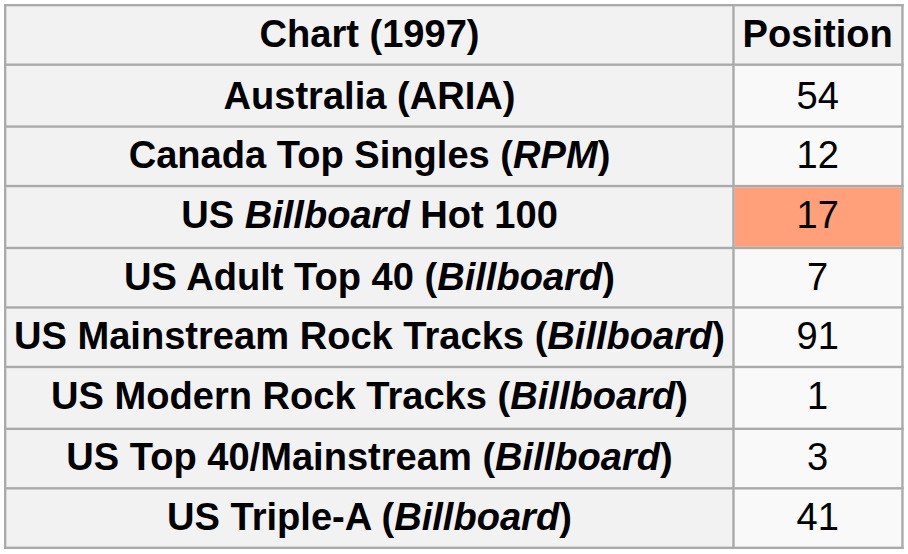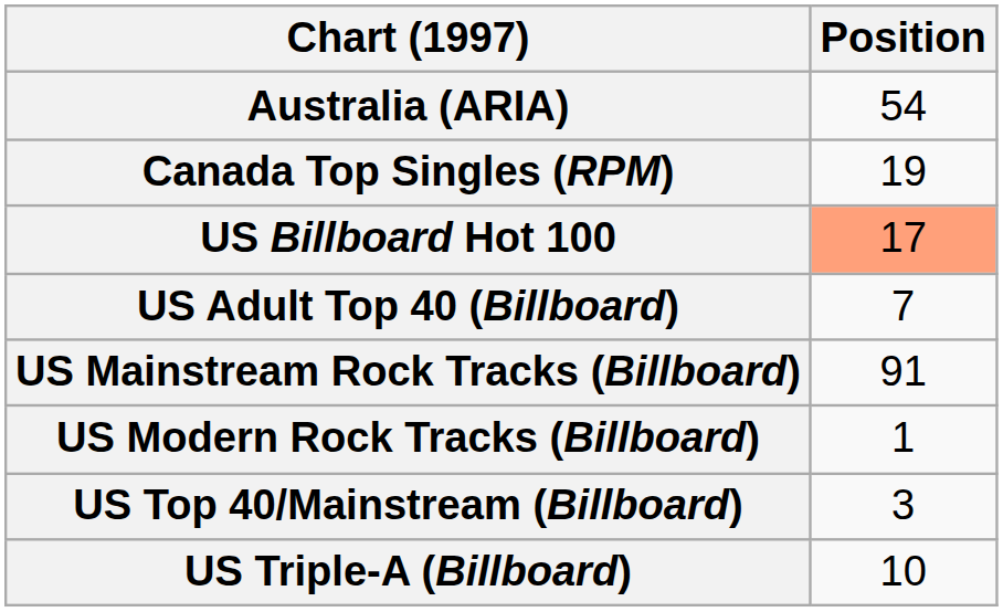Canada Top Singles (RPM) | Position: 12 -> 19
US Triple-A (Billboard) | Position: 41 -> 10
